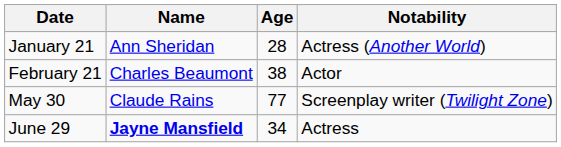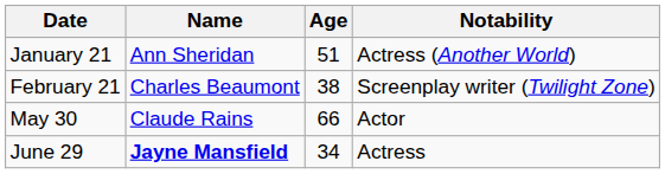January 21 | Age: 28 -> 51
February 21 | Notability: Actor -> Screenplay writer (Twilight Zone)
May 30 | Age: 77 -> 66
May 30 | Notability: Screenplay writer (Twilight Zone) -> Actor
